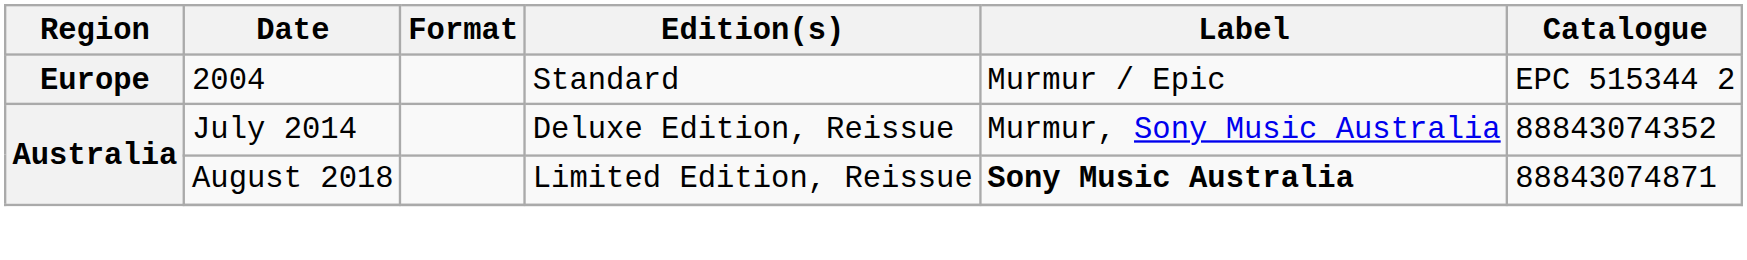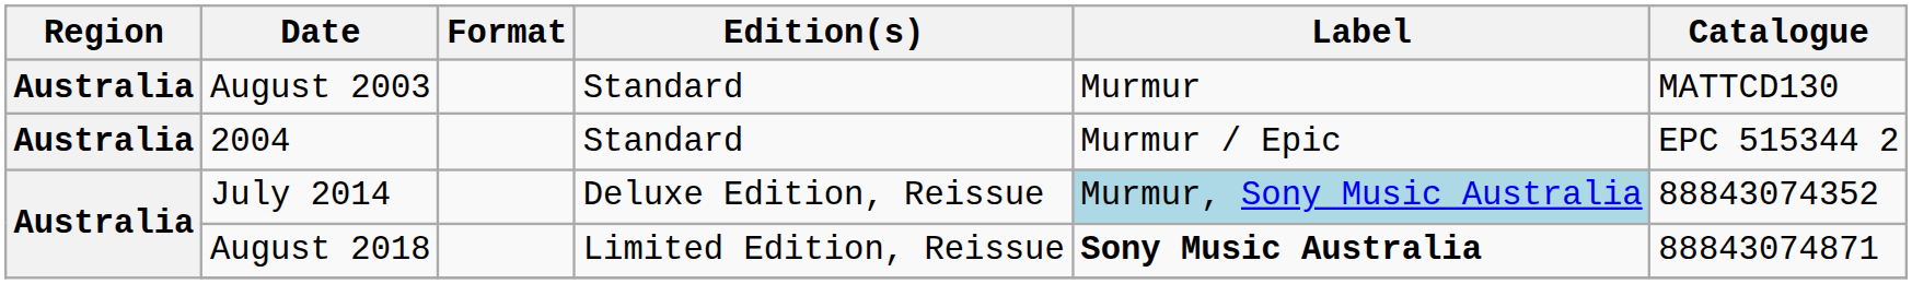+ row: Australia | August 2003 | Standard | Murmur | MATTCD130
2004 | Region: Europe -> Australia
July 2014 | Label: no background -> lightblue background
